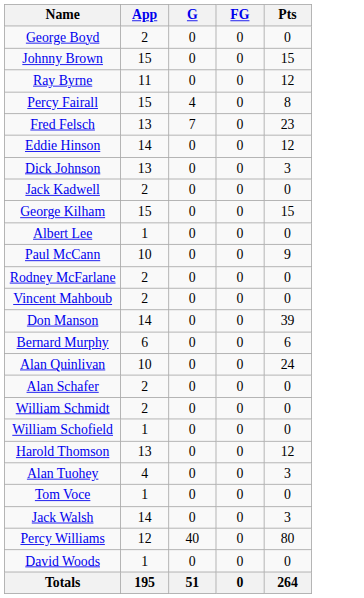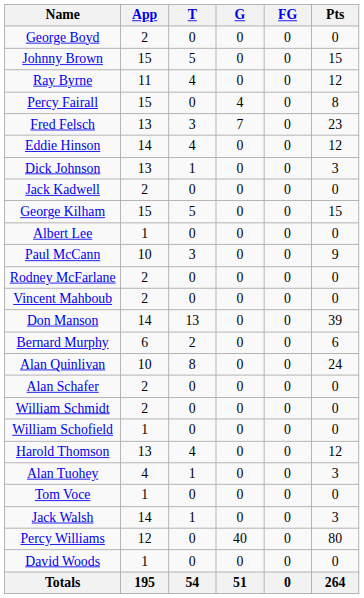+ column: T | 0 | 5 | 4 | 0 | 3 | 4 | 1 | 0 | 5 | 0 | 3 | 0 | 0 | 13 | 2 | 8 | 0 | 0 | 0 | 4 | 1 | 0 | 1 | 0 | 0 | 54
